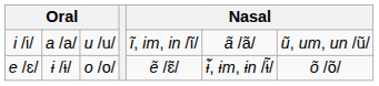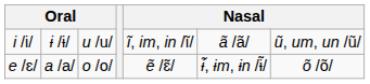i /i/ | column 2: a /a/ -> ɨ /ɨ/
e /ɛ/ | column 2: ɨ /ɨ/ -> a /a/
